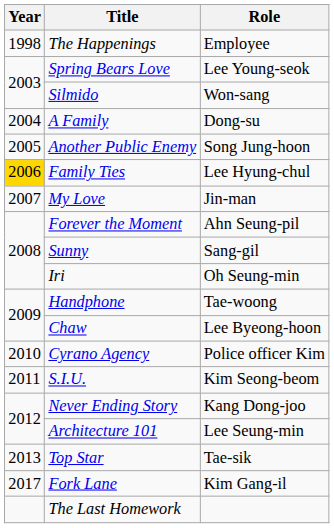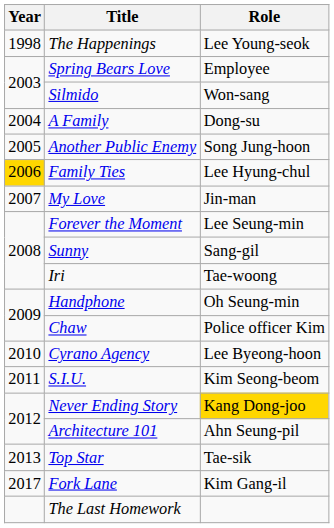The Happenings | Role: Employee -> Lee Young-seok
Spring Bears Love | Role: Lee Young-seok -> Employee
Forever the Moment | Role: Ahn Seung-pil -> Lee Seung-min
Iri | Role: Oh Seung-min -> Tae-woong
Handphone | Role: Tae-woong -> Oh Seung-min
Chaw | Role: Lee Byeong-hoon -> Police officer Kim
Cyrano Agency | Role: Police officer Kim -> Lee Byeong-hoon
Never Ending Story | Role: no background -> gold background
Architecture 101 | Role: Lee Seung-min -> Ahn Seung-pil
